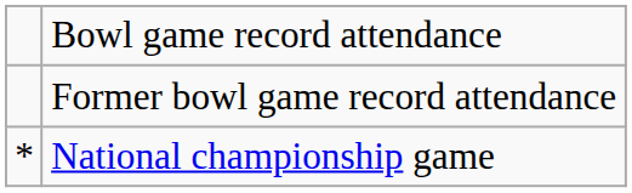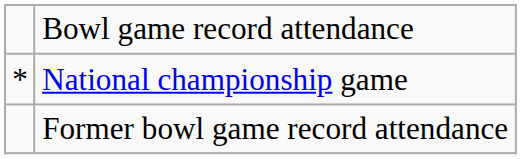rows swapped: Former bowl game record attendance <-> National championship game
